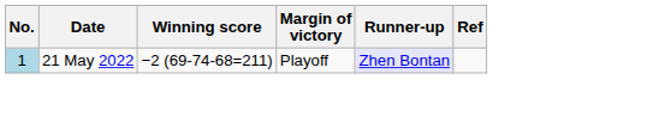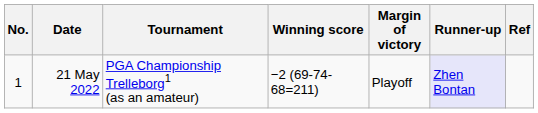+ column: Tournament | PGA Championship Trelleborg1 (as an amateur)
21 May 2022 | No.: lightblue background -> no background
